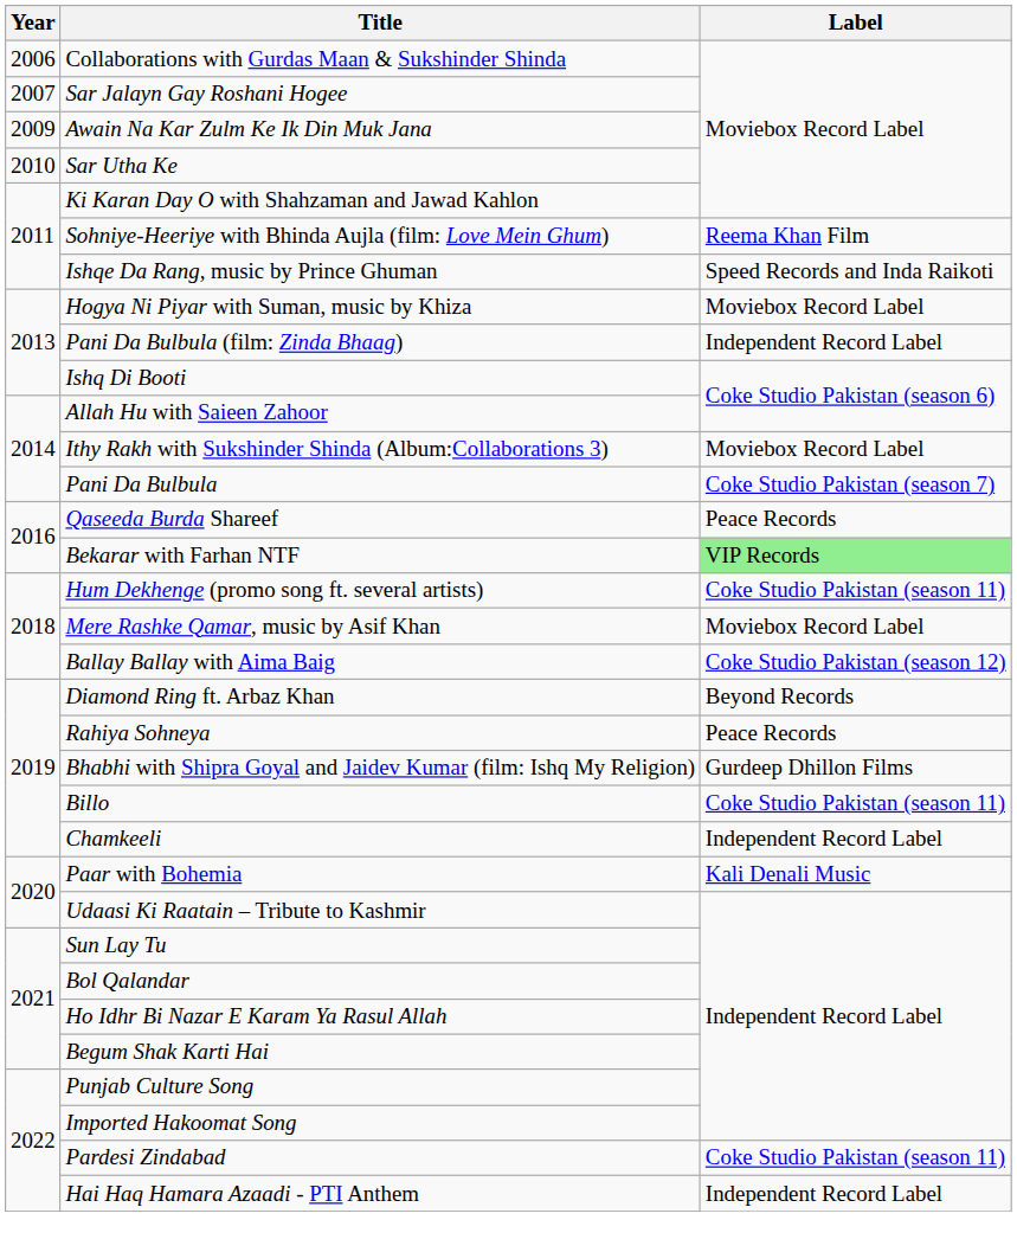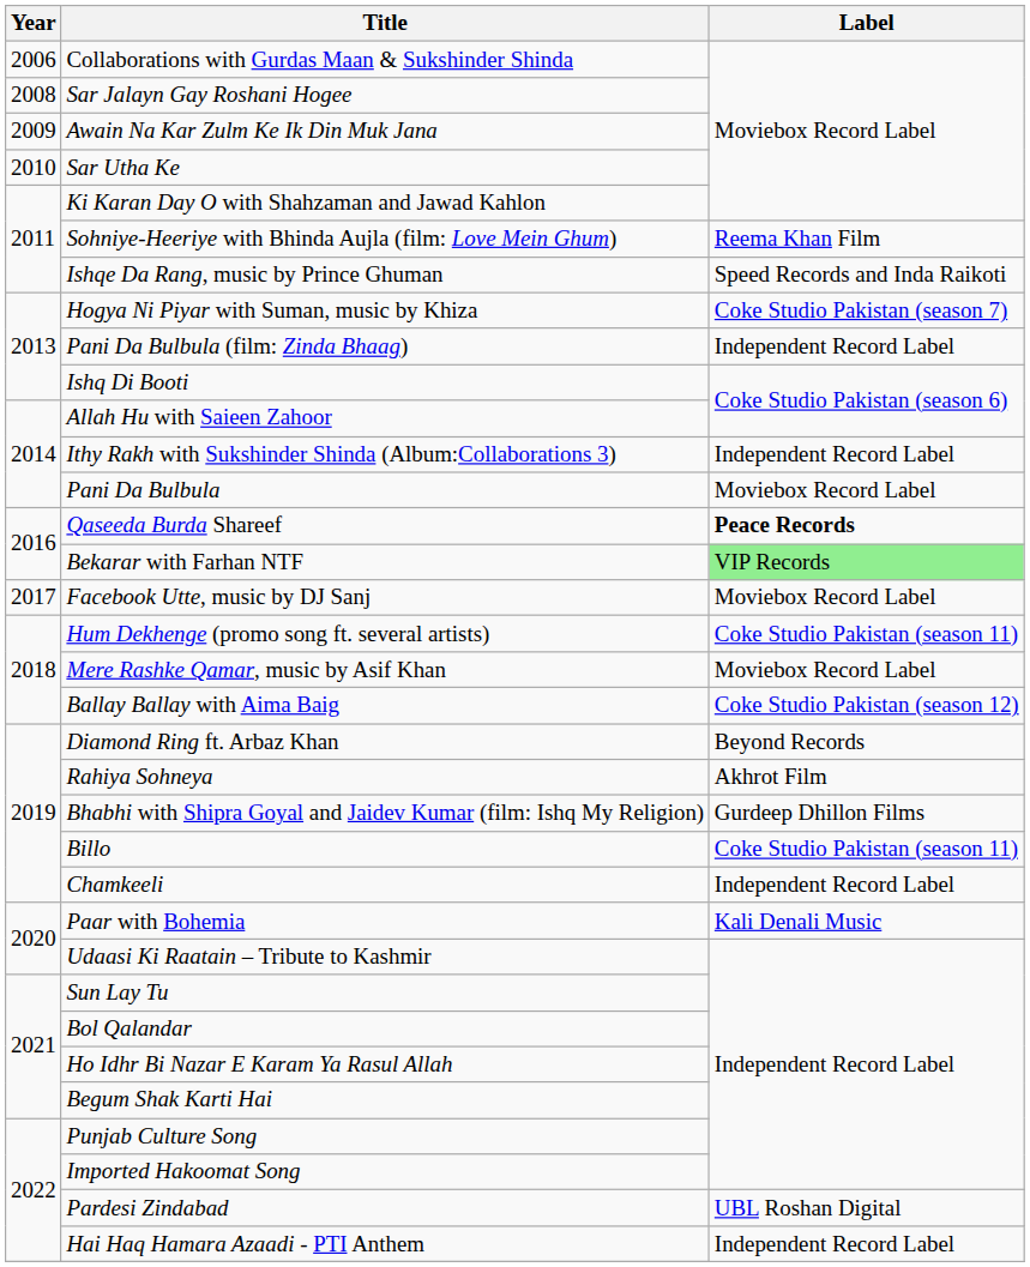Sar Jalayn Gay Roshani Hogee | Year: 2007 -> 2008
Hogya Ni Piyar with Suman, music by Khiza | Label: Moviebox Record Label -> Coke Studio Pakistan (season 7)
Ithy Rakh with Sukshinder Shinda (Album:Collaborations 3) | Label: Moviebox Record Label -> Independent Record Label
Pani Da Bulbula | Label: Coke Studio Pakistan (season 7) -> Moviebox Record Label
Qaseeda Burda Shareef | Label: normal -> bold
+ row: 2017 | Facebook Utte, music by DJ Sanj | Moviebox Record Label
Rahiya Sohneya | Label: Peace Records -> Akhrot Film
Pardesi Zindabad | Label: Coke Studio Pakistan (season 11) -> UBL Roshan Digital
